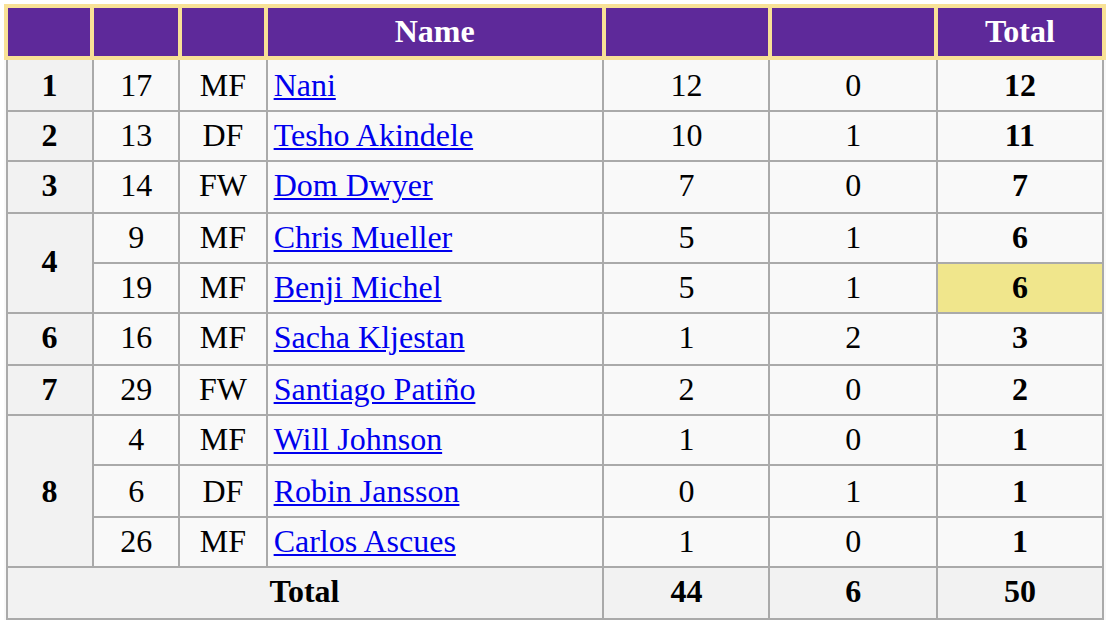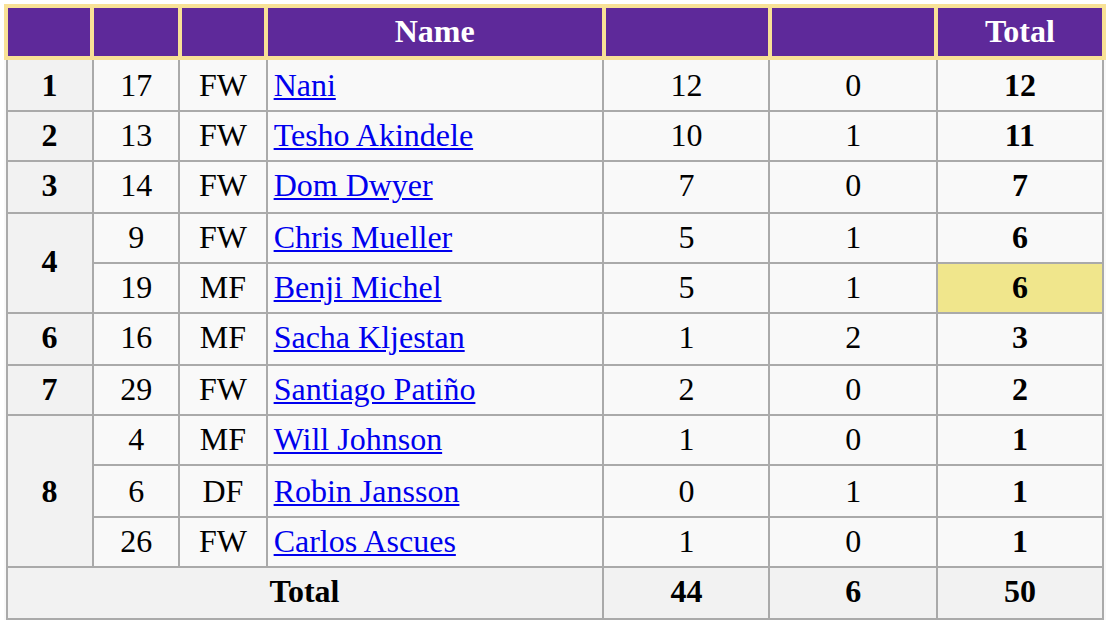Nani | column 3: MF -> FW
Tesho Akindele | column 3: DF -> FW
Chris Mueller | column 3: MF -> FW
Carlos Ascues | column 3: MF -> FW
